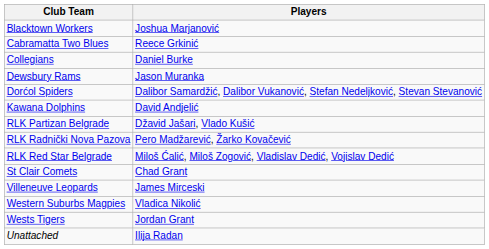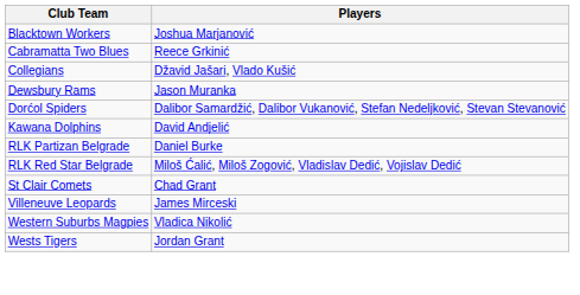Collegians | Players: Daniel Burke -> Džavid Jašari, Vlado Kušić
RLK Partizan Belgrade | Players: Džavid Jašari, Vlado Kušić -> Daniel Burke
- row: RLK Radnički Nova Pazova | Pero Madžarević, Žarko Kovačević
- row: Unattached | Ilija Radan
